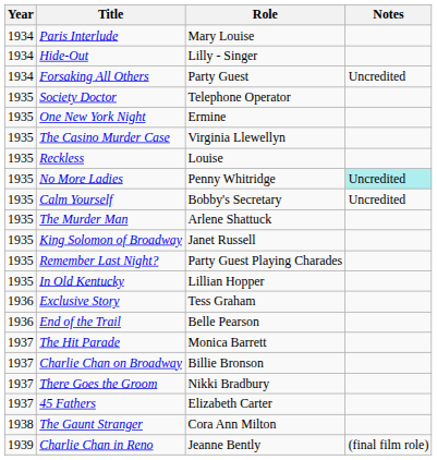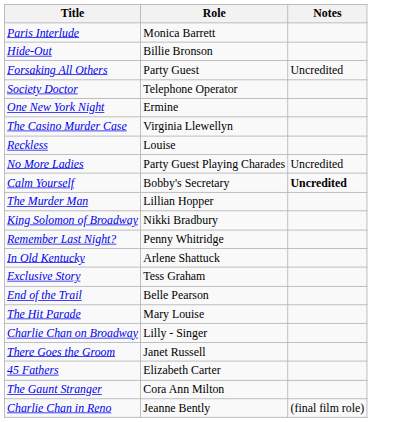- column: Year | 1934 | 1934 | 1934 | 1935 | 1935 | 1935 | 1935 | 1935 | 1935 | 1935 | 1935 | 1935 | 1935 | 1936 | 1936 | 1937 | 1937 | 1937 | 1937 | 1938 | 1939
Paris Interlude | Role: Mary Louise -> Monica Barrett
Hide-Out | Role: Lilly - Singer -> Billie Bronson
No More Ladies | Role: Penny Whitridge -> Party Guest Playing Charades
No More Ladies | Notes: paleturquoise background -> no background
Calm Yourself | Notes: normal -> bold
The Murder Man | Role: Arlene Shattuck -> Lillian Hopper
King Solomon of Broadway | Role: Janet Russell -> Nikki Bradbury
Remember Last Night? | Role: Party Guest Playing Charades -> Penny Whitridge
In Old Kentucky | Role: Lillian Hopper -> Arlene Shattuck
The Hit Parade | Role: Monica Barrett -> Mary Louise
Charlie Chan on Broadway | Role: Billie Bronson -> Lilly - Singer
There Goes the Groom | Role: Nikki Bradbury -> Janet Russell
